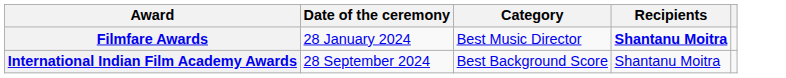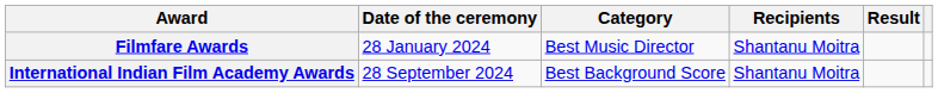+ column: Result
Filmfare Awards | Recipients: bold -> normal
